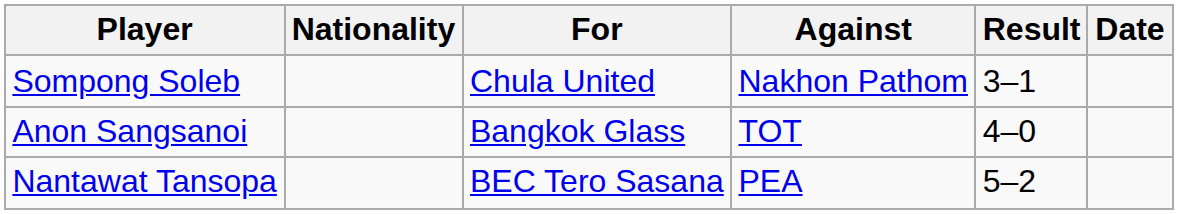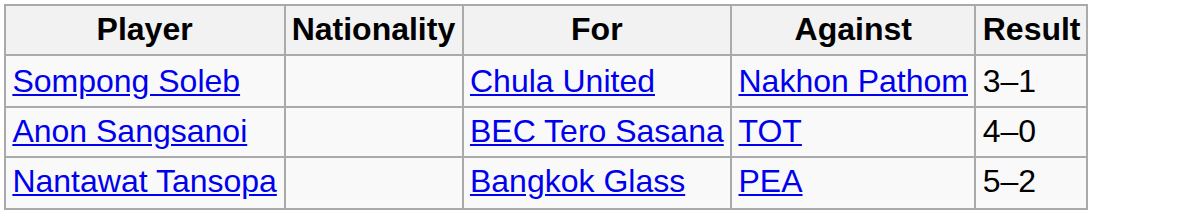- column: Date
Anon Sangsanoi | For: Bangkok Glass -> BEC Tero Sasana
Nantawat Tansopa | For: BEC Tero Sasana -> Bangkok Glass
